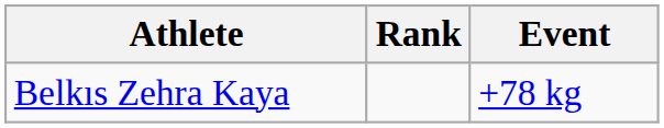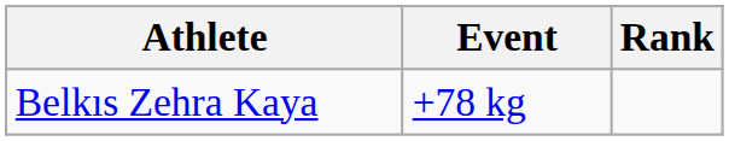columns swapped: Event <-> Rank
